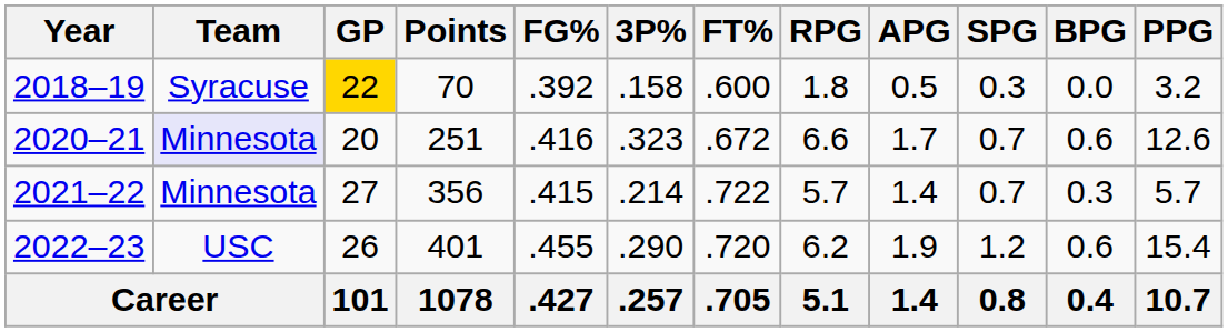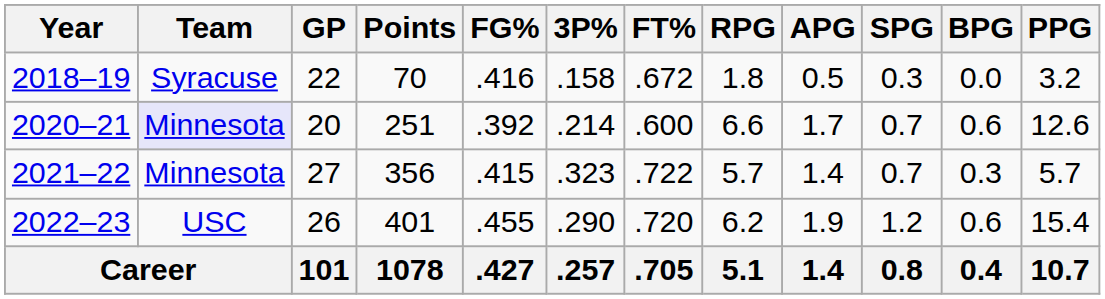2018–19 | GP: gold background -> no background
2018–19 | FG%: .392 -> .416
2018–19 | FT%: .600 -> .672
2020–21 | FG%: .416 -> .392
2020–21 | 3P%: .323 -> .214
2020–21 | FT%: .672 -> .600
2021–22 | 3P%: .214 -> .323
